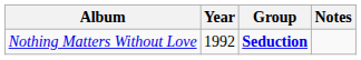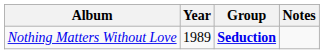Nothing Matters Without Love | Year: 1992 -> 1989
